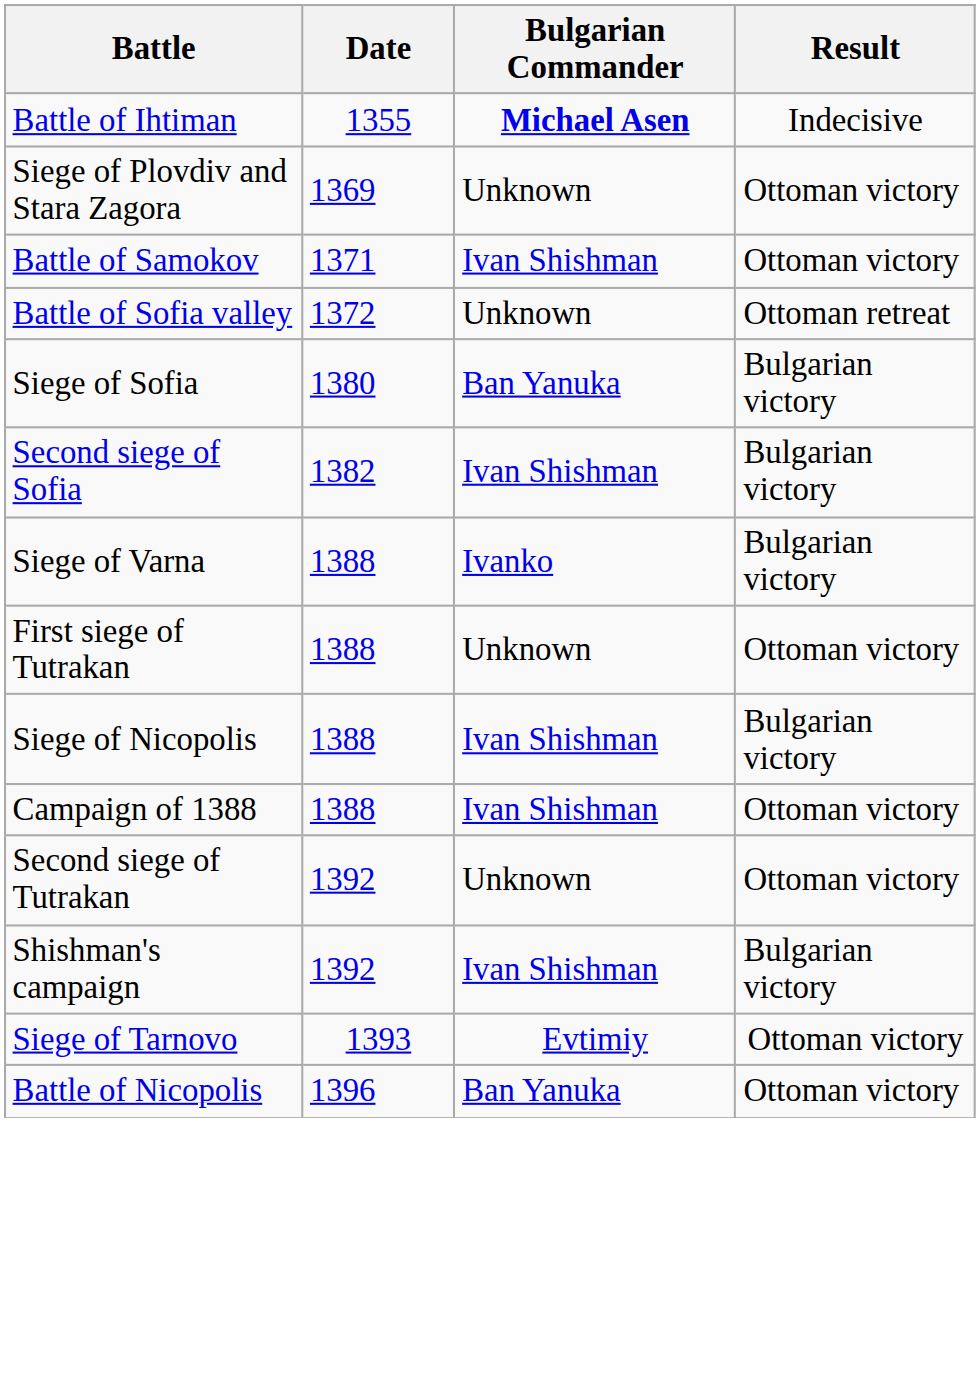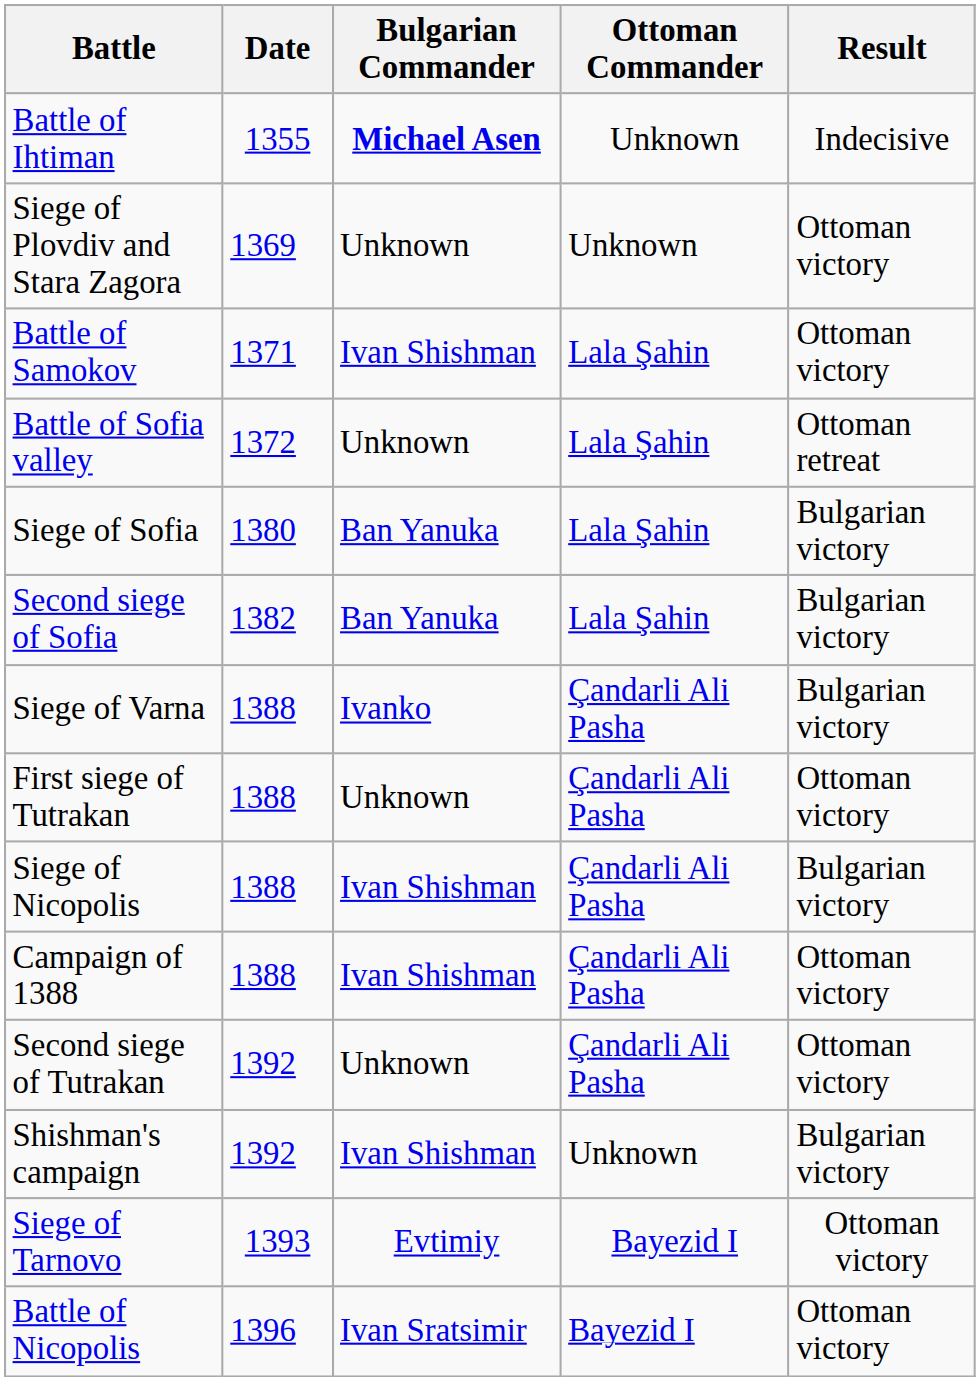+ column: Ottoman Commander | Unknown | Unknown | Lala Şahin | Lala Şahin | Lala Şahin | Lala Şahin | Çandarli Ali Pasha | Çandarli Ali Pasha | Çandarli Ali Pasha | Çandarli Ali Pasha | Çandarli Ali Pasha | Unknown | Bayezid I | Bayezid I
Second siege of Sofia | Bulgarian Commander: Ivan Shishman -> Ban Yanuka
Battle of Nicopolis | Bulgarian Commander: Ban Yanuka -> Ivan Sratsimir
